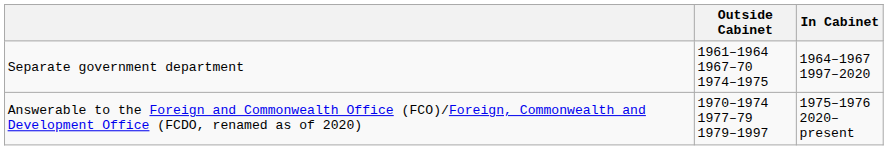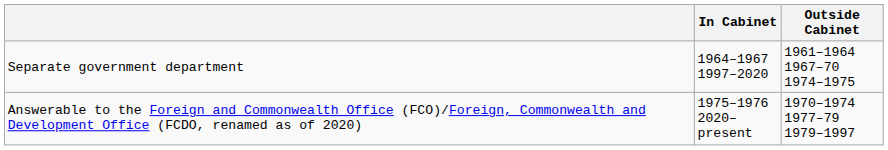columns swapped: In Cabinet <-> Outside Cabinet
